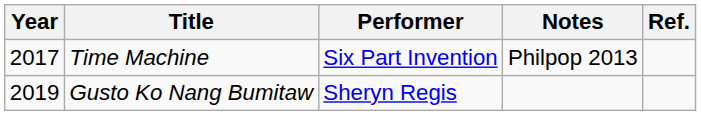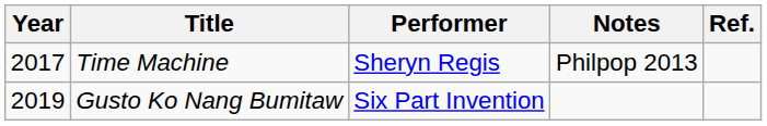Time Machine | Performer: Six Part Invention -> Sheryn Regis
Gusto Ko Nang Bumitaw | Performer: Sheryn Regis -> Six Part Invention
